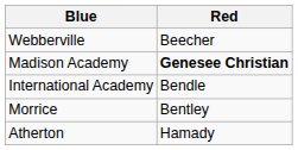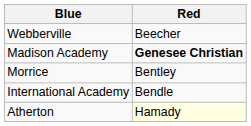rows swapped: International Academy <-> Morrice
Atherton | Red: no background -> lightyellow background
